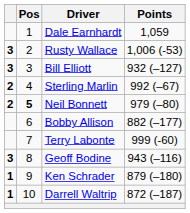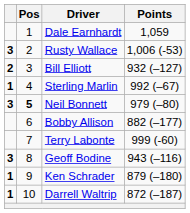Bill Elliott | column 1: 3 -> 2
Sterling Marlin | column 1: 2 -> 1
Neil Bonnett | column 1: 2 -> 3
